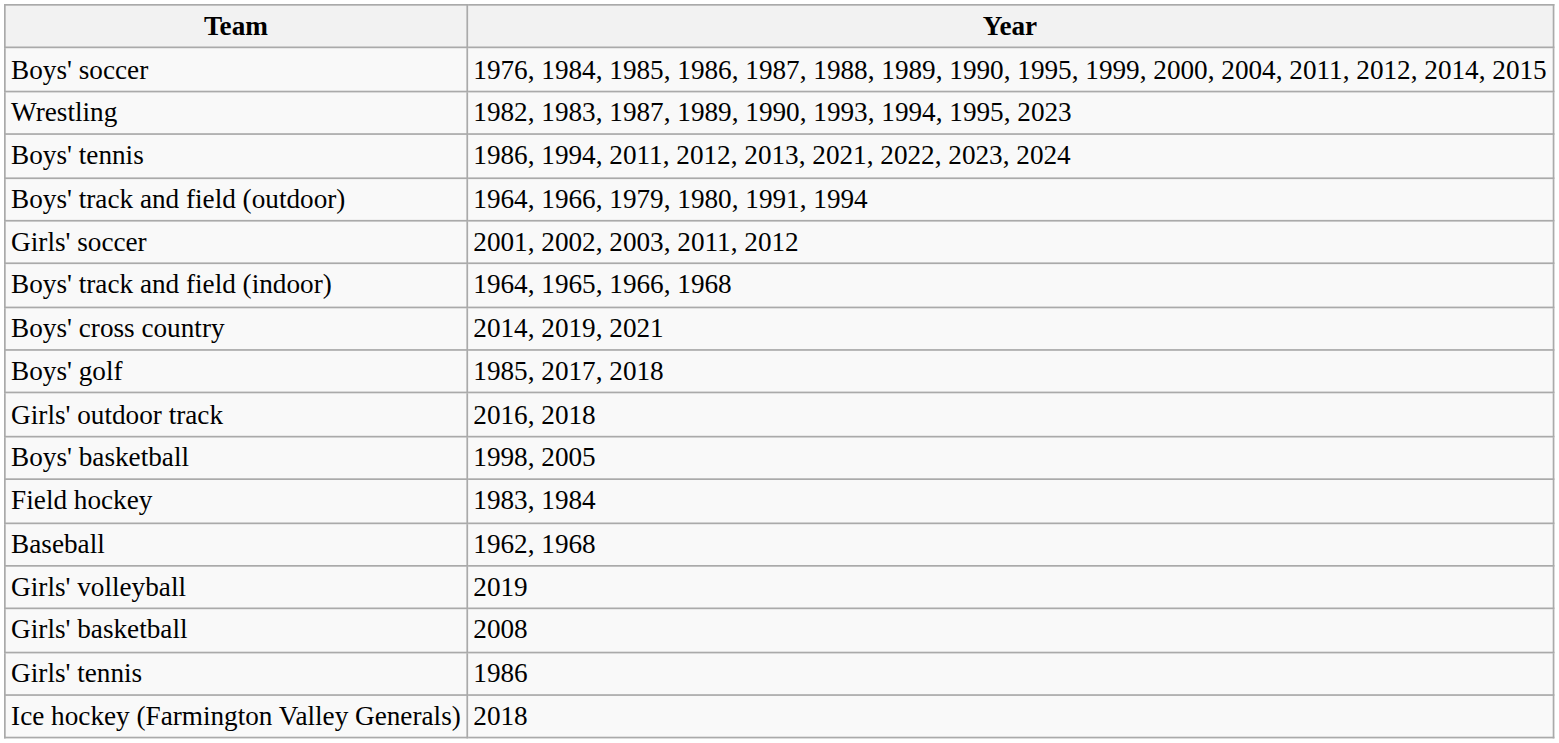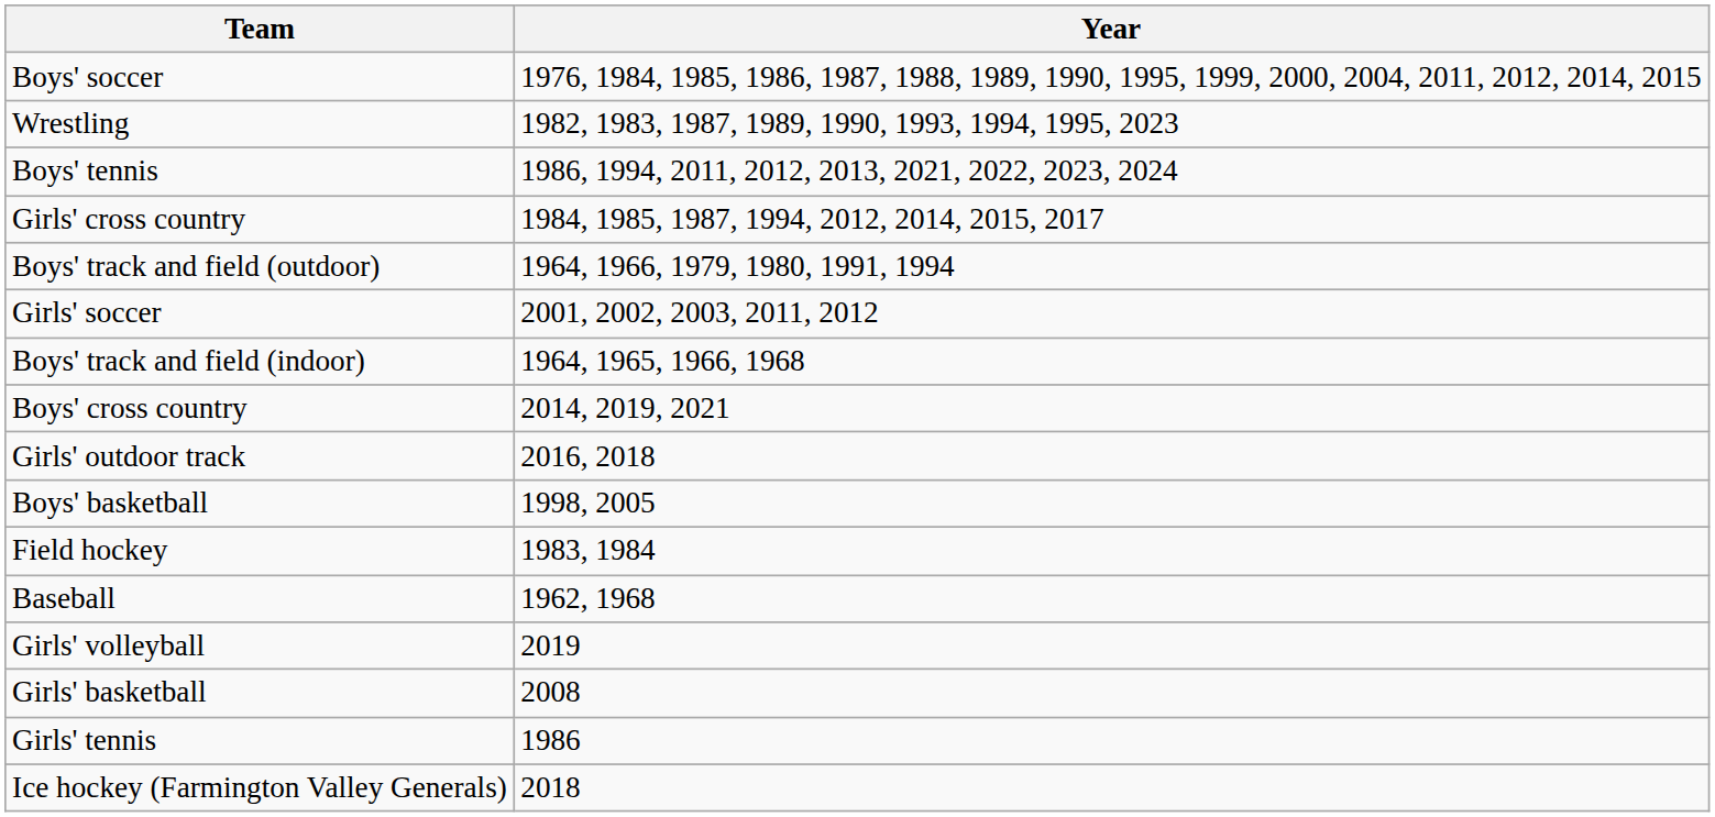+ row: Girls' cross country | 1984, 1985, 1987, 1994, 2012, 2014, 2015, 2017
- row: Boys' golf | 1985, 2017, 2018
